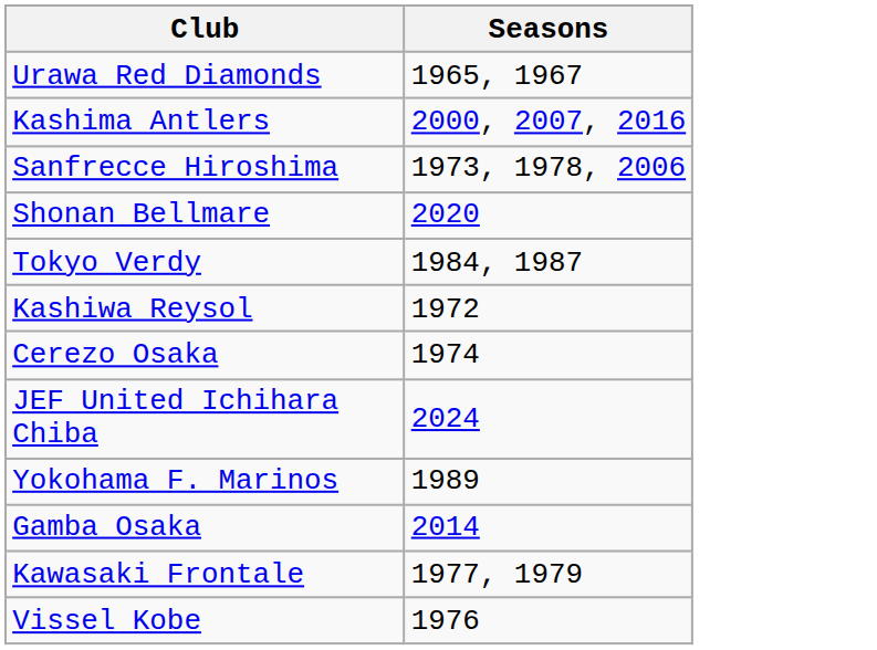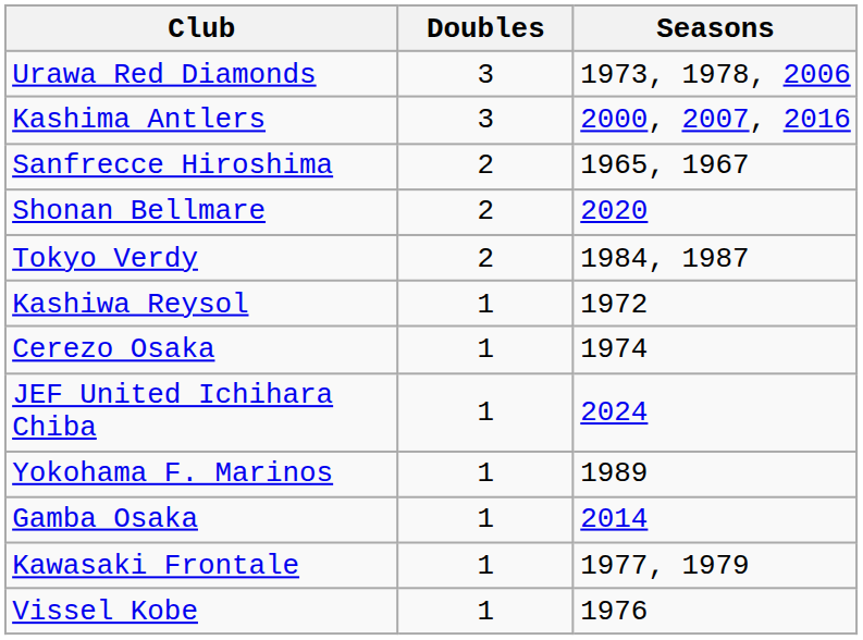+ column: Doubles | 3 | 3 | 2 | 2 | 2 | 1 | 1 | 1 | 1 | 1 | 1 | 1
Urawa Red Diamonds | Seasons: 1965, 1967 -> 1973, 1978, 2006
Sanfrecce Hiroshima | Seasons: 1973, 1978, 2006 -> 1965, 1967
